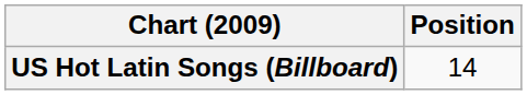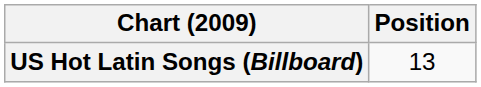US Hot Latin Songs (Billboard) | Position: 14 -> 13
